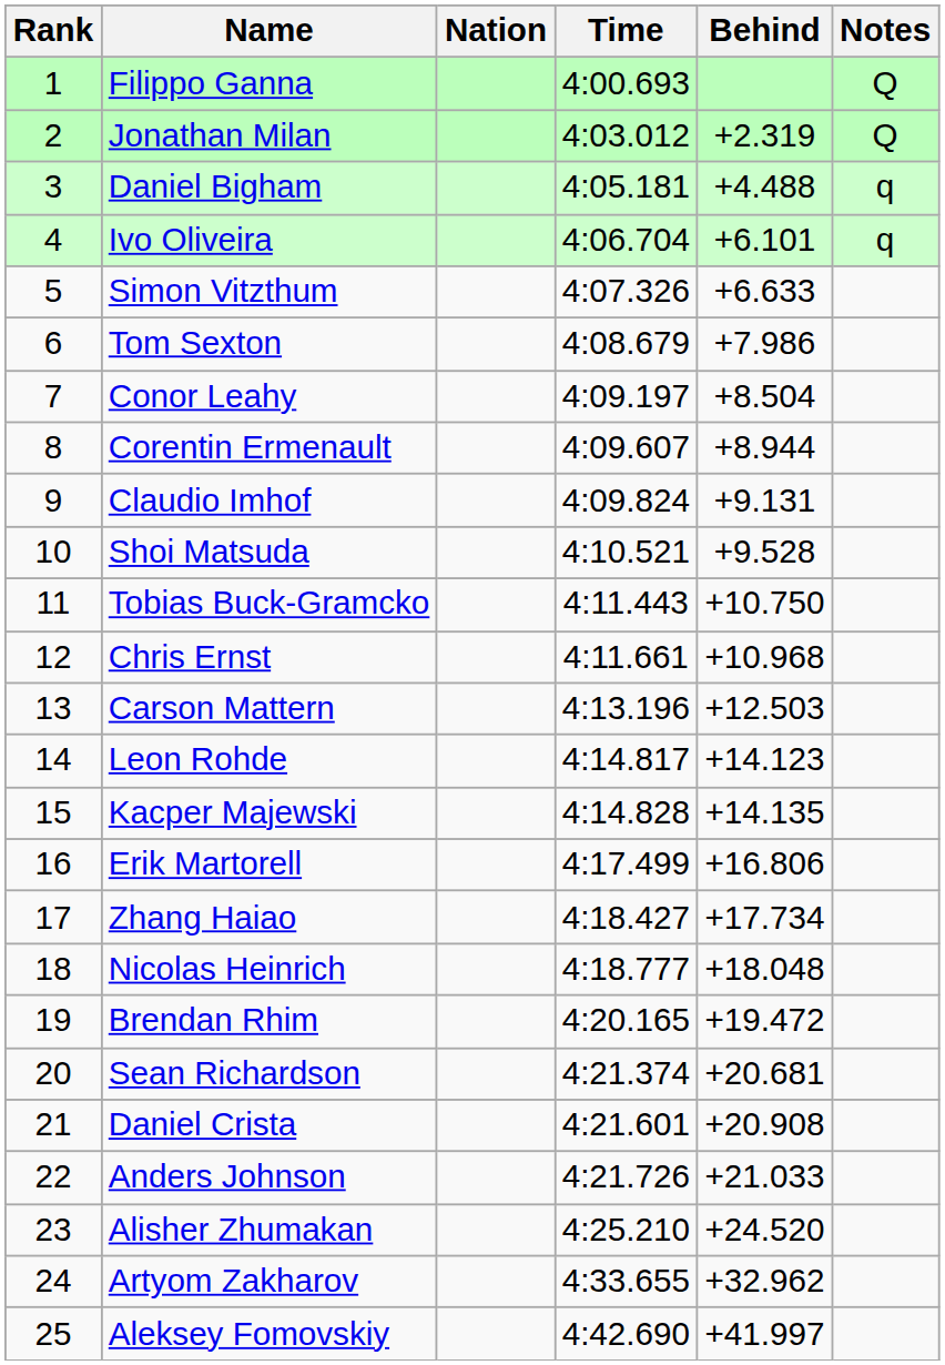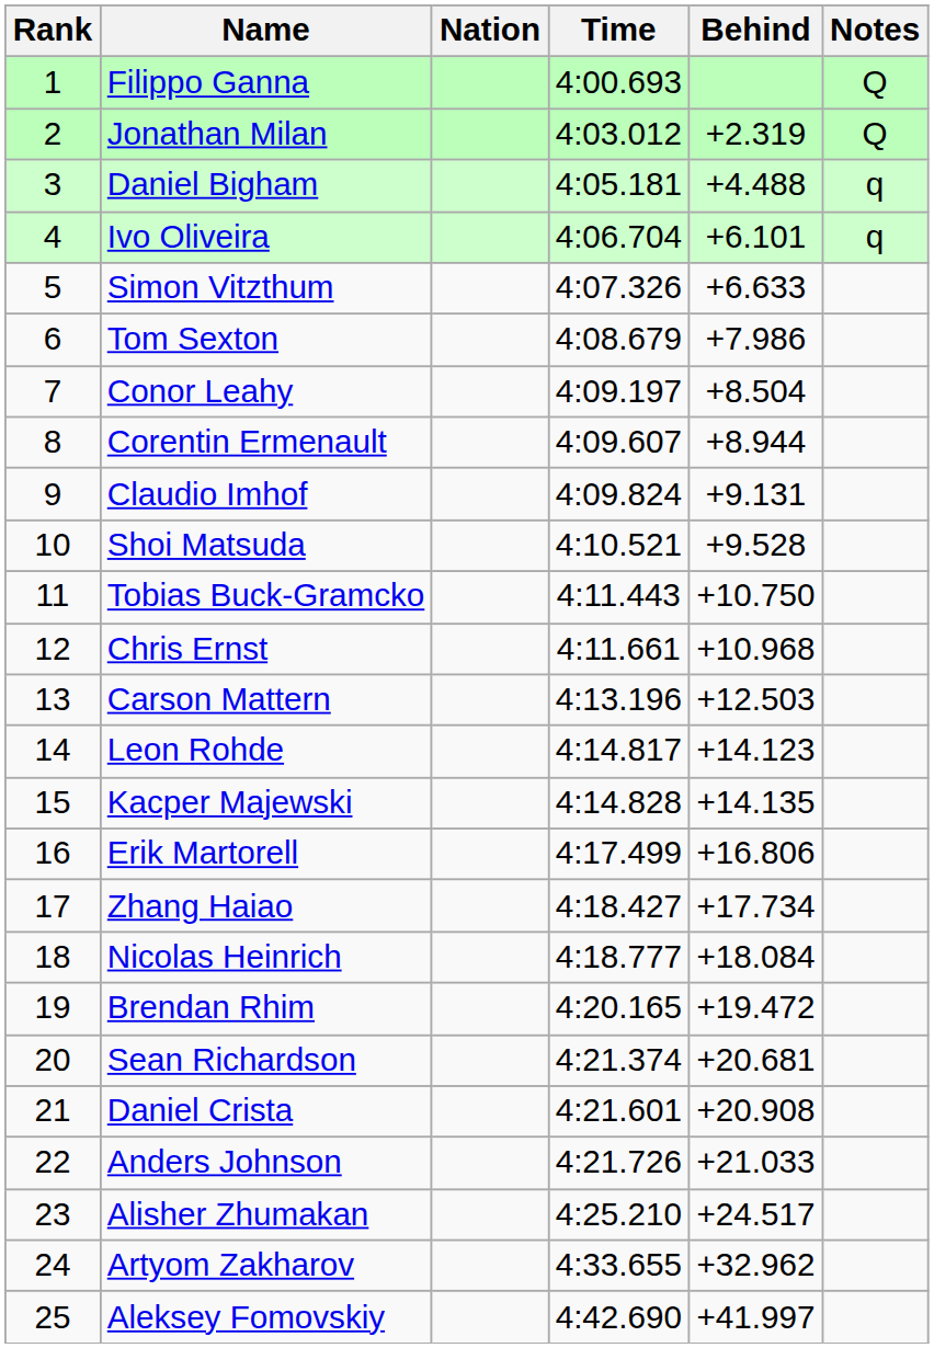Nicolas Heinrich | Behind: +18.048 -> +18.084
Alisher Zhumakan | Behind: +24.520 -> +24.517
